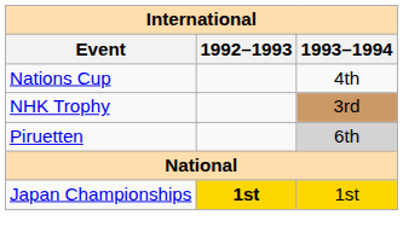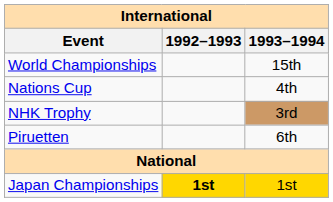+ row: World Championships | 15th
Piruetten | 1993–1994: lightgrey background -> no background
